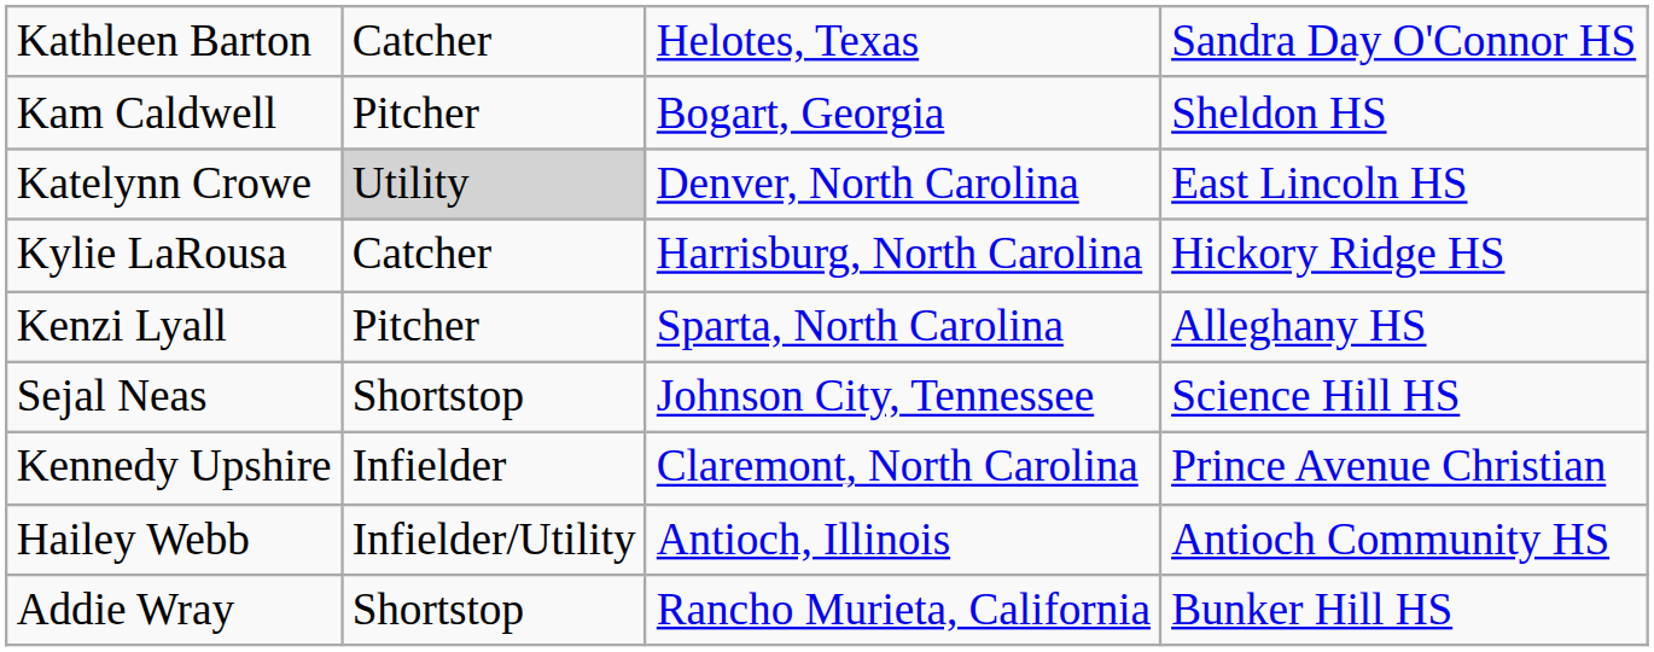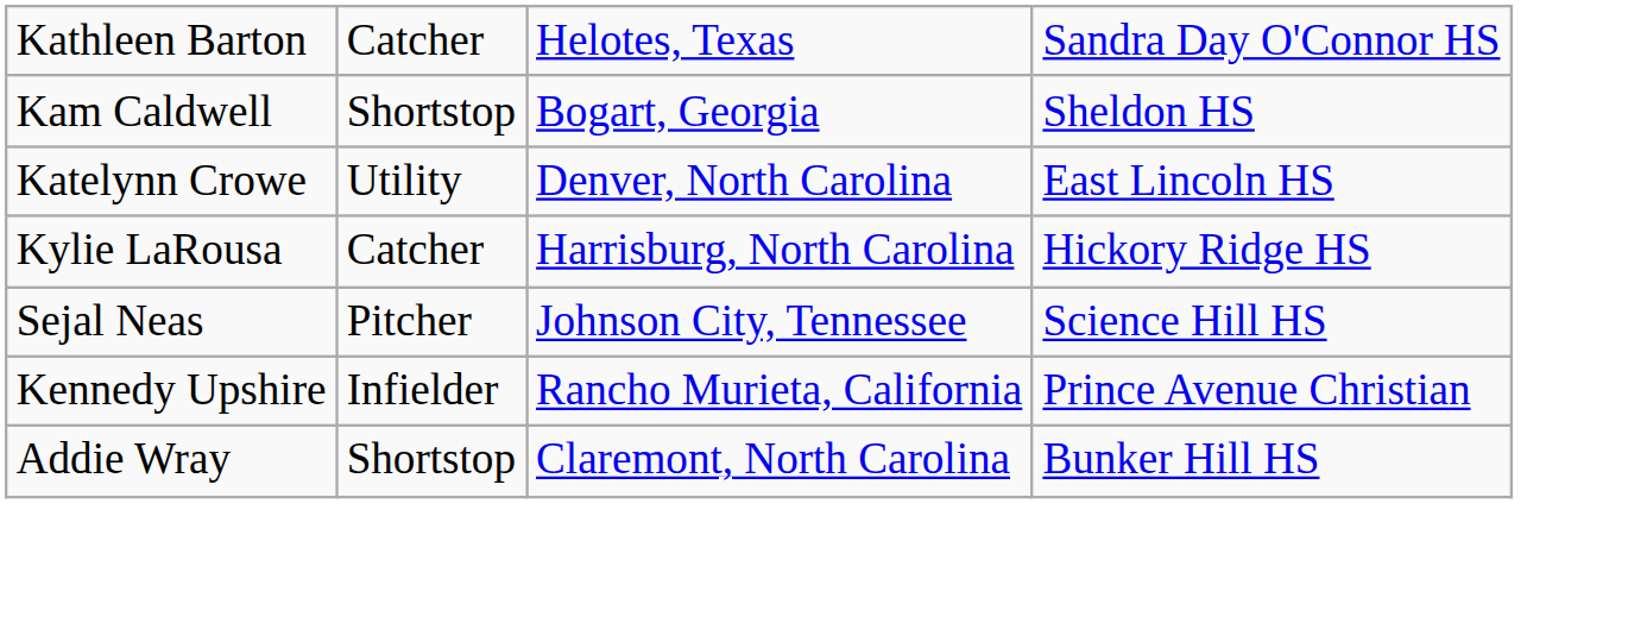Kam Caldwell | column 2: Pitcher -> Shortstop
Katelynn Crowe | column 2: lightgrey background -> no background
- row: Kenzi Lyall | Pitcher | Sparta, North Carolina | Alleghany HS
Sejal Neas | column 2: Shortstop -> Pitcher
Kennedy Upshire | column 3: Claremont, North Carolina -> Rancho Murieta, California
- row: Hailey Webb | Infielder/Utility | Antioch, Illinois | Antioch Community HS
Addie Wray | column 3: Rancho Murieta, California -> Claremont, North Carolina
